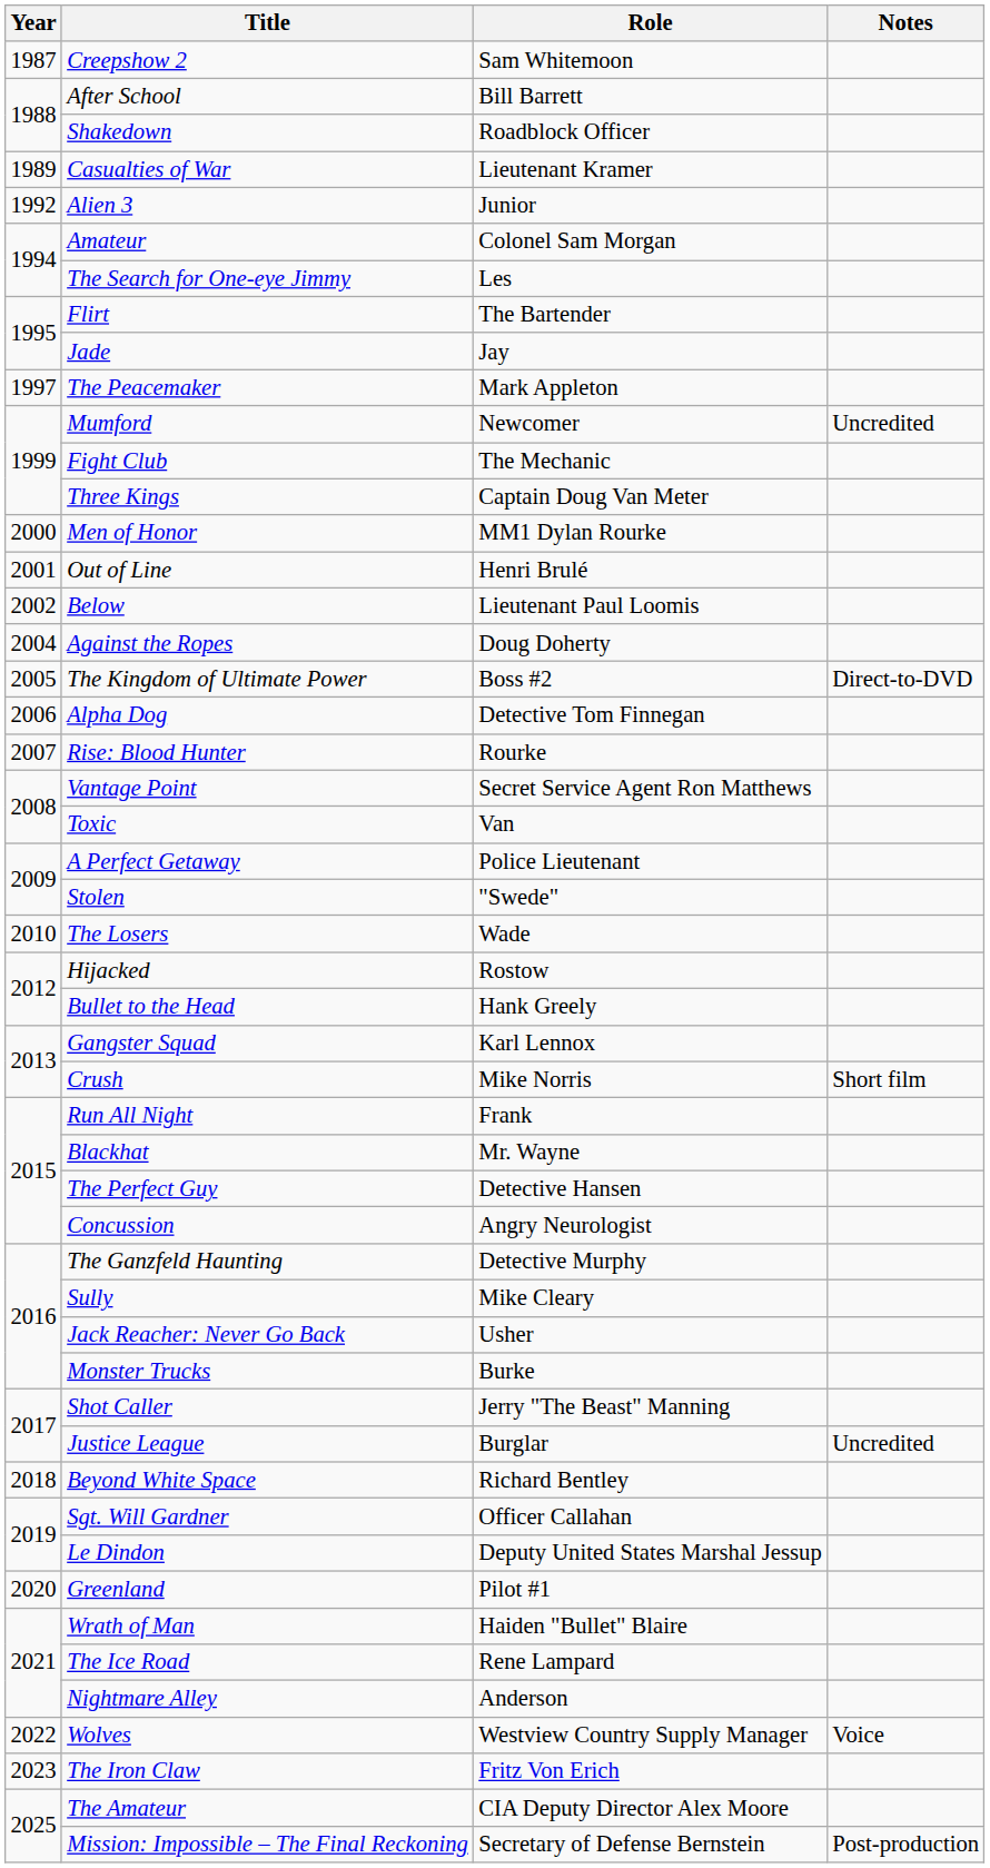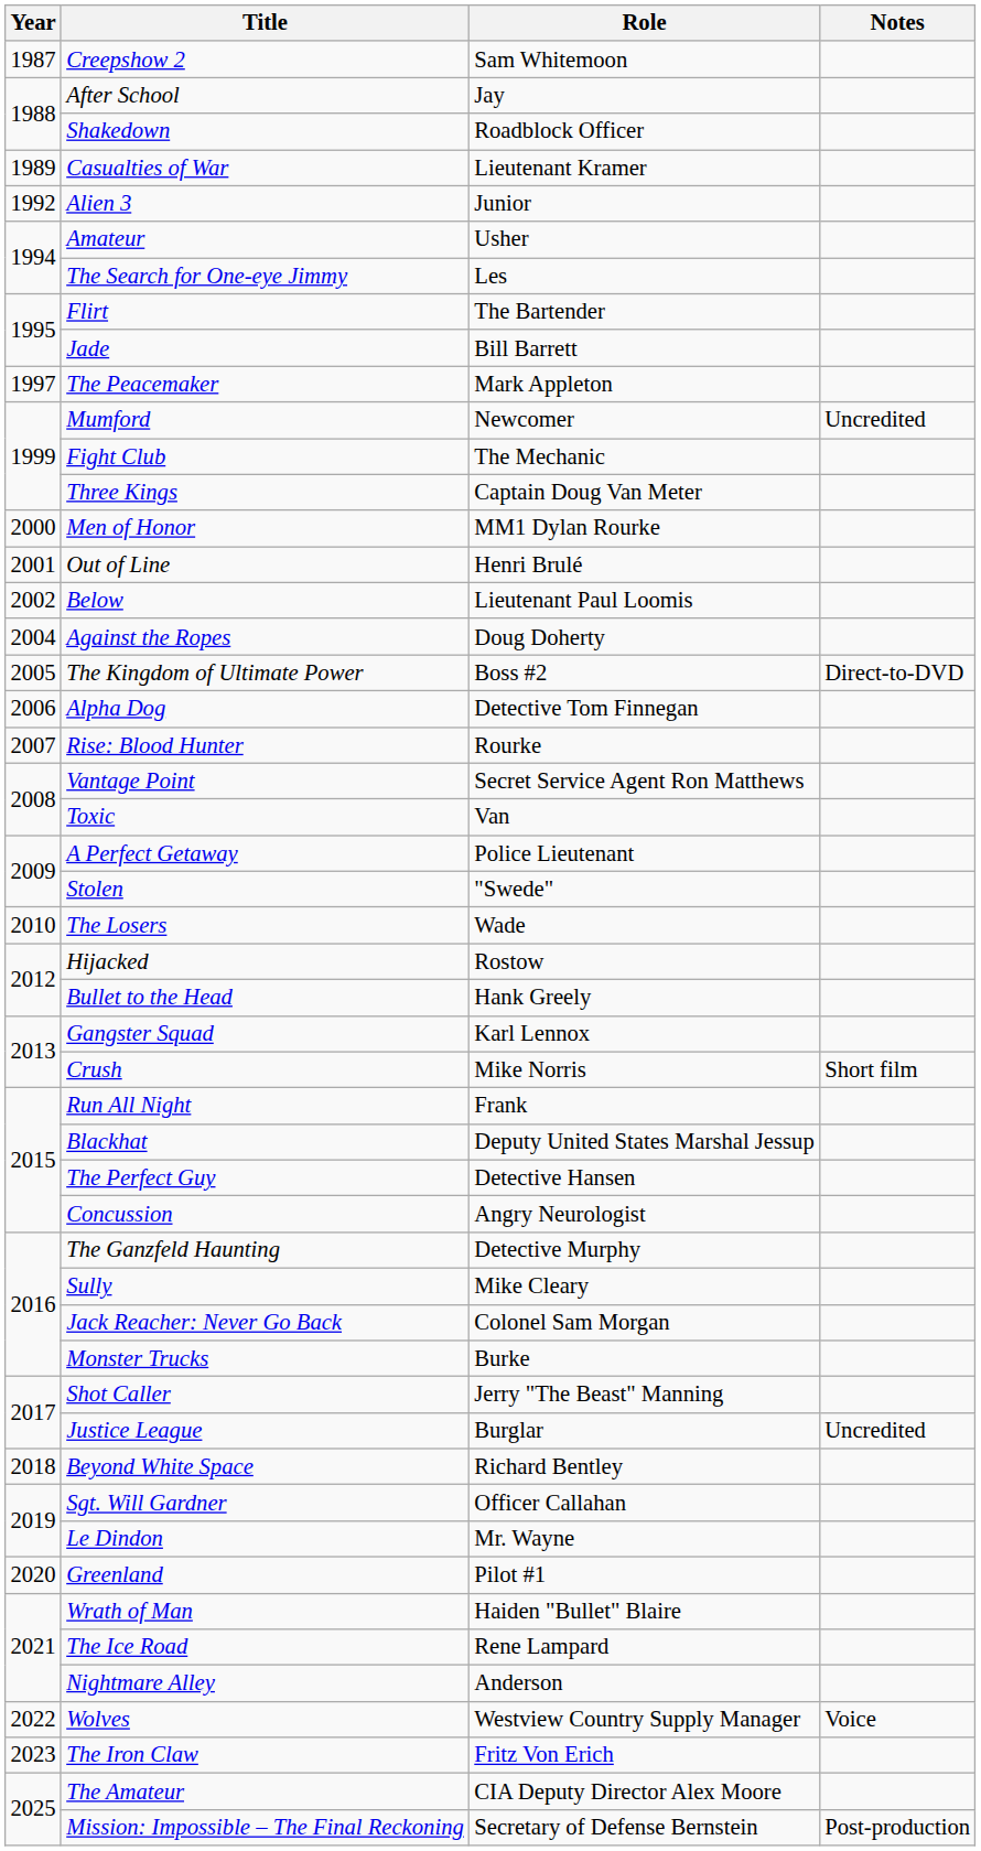After School | Role: Bill Barrett -> Jay
Amateur | Role: Colonel Sam Morgan -> Usher
Jade | Role: Jay -> Bill Barrett
Blackhat | Role: Mr. Wayne -> Deputy United States Marshal Jessup
Jack Reacher: Never Go Back | Role: Usher -> Colonel Sam Morgan
Le Dindon | Role: Deputy United States Marshal Jessup -> Mr. Wayne
